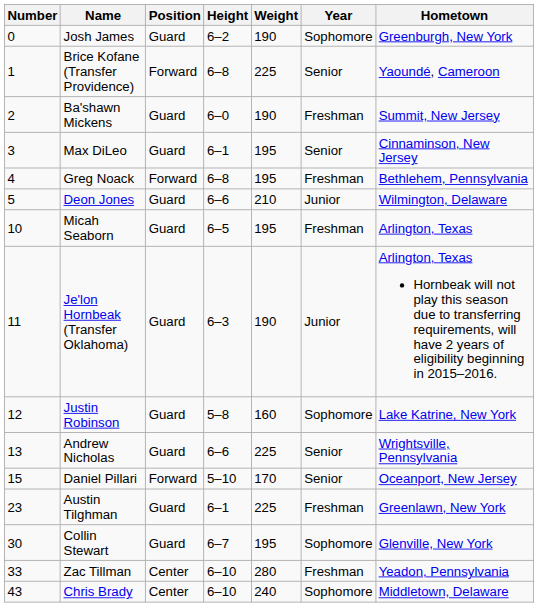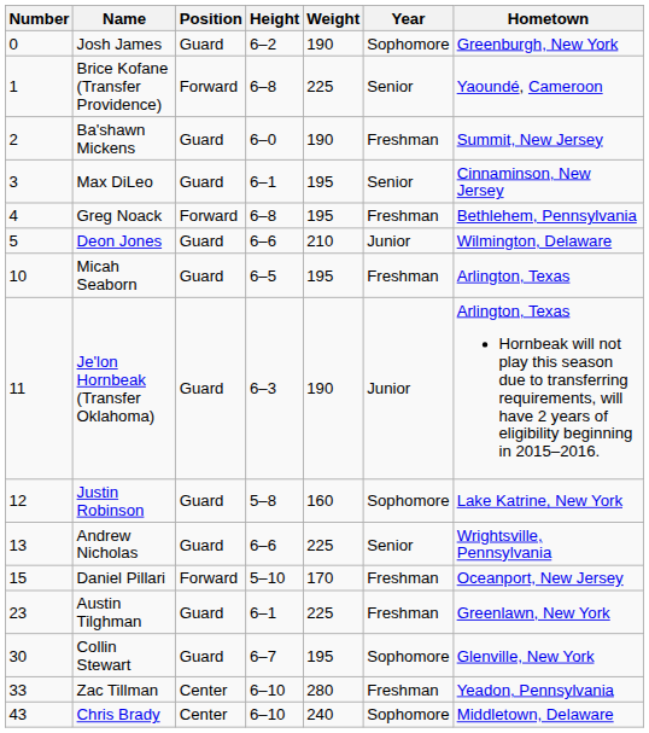Daniel Pillari | Year: Senior -> Freshman
